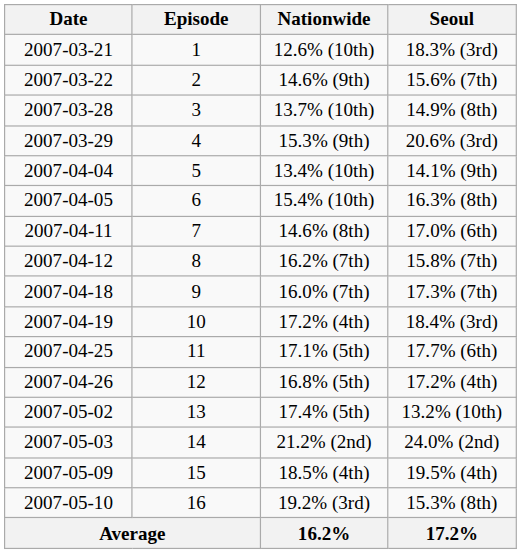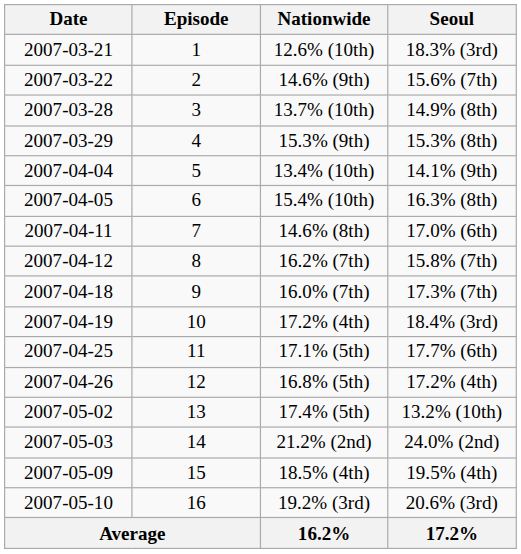15.3% (9th) | Seoul: 20.6% (3rd) -> 15.3% (8th)
19.2% (3rd) | Seoul: 15.3% (8th) -> 20.6% (3rd)
